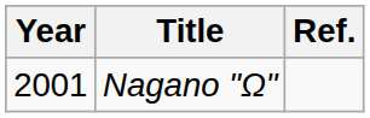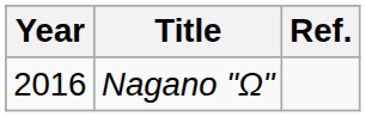Nagano "Ω" | Year: 2001 -> 2016
